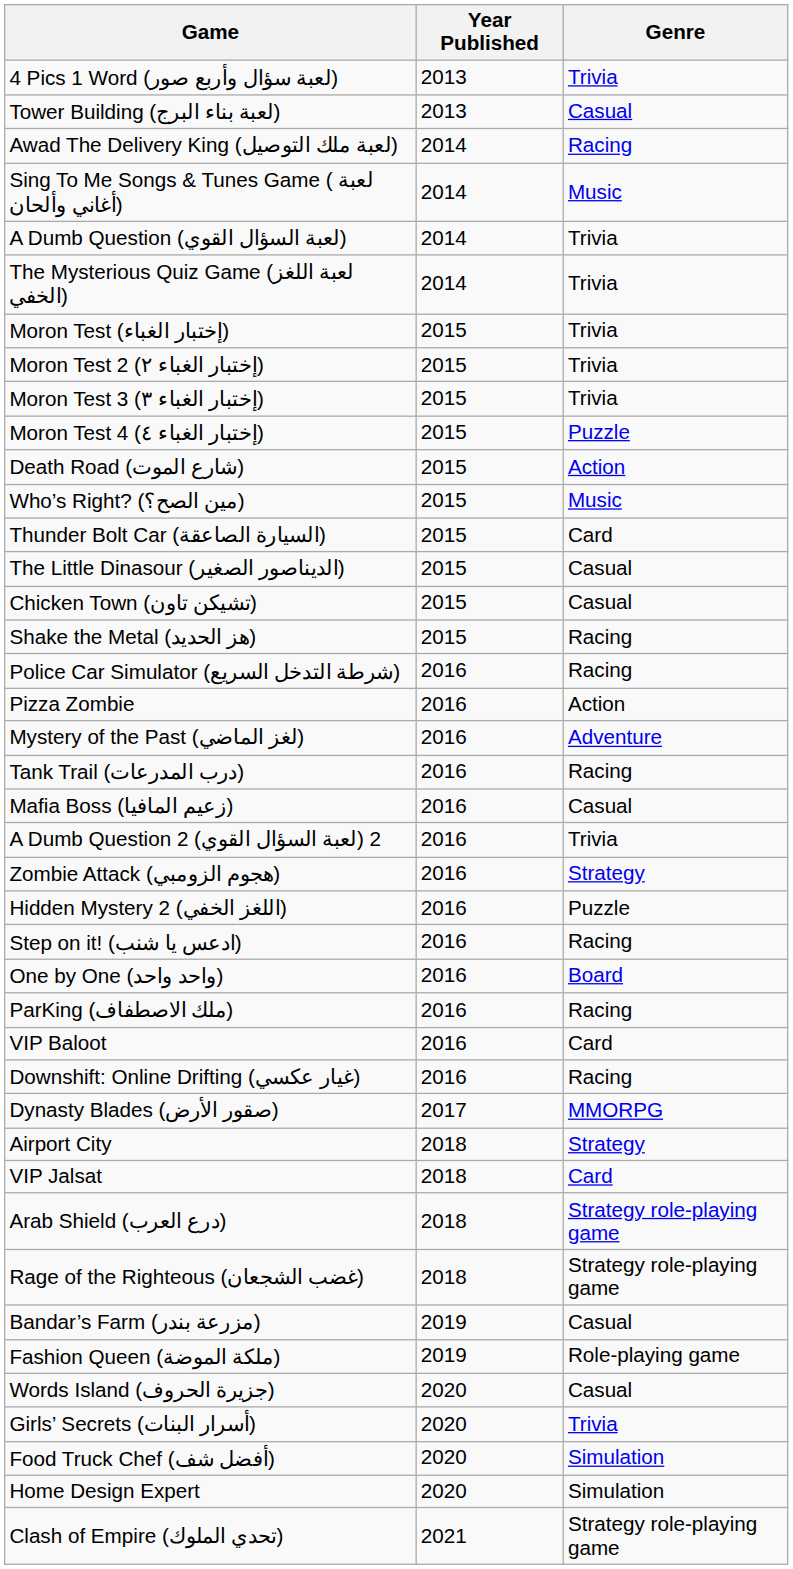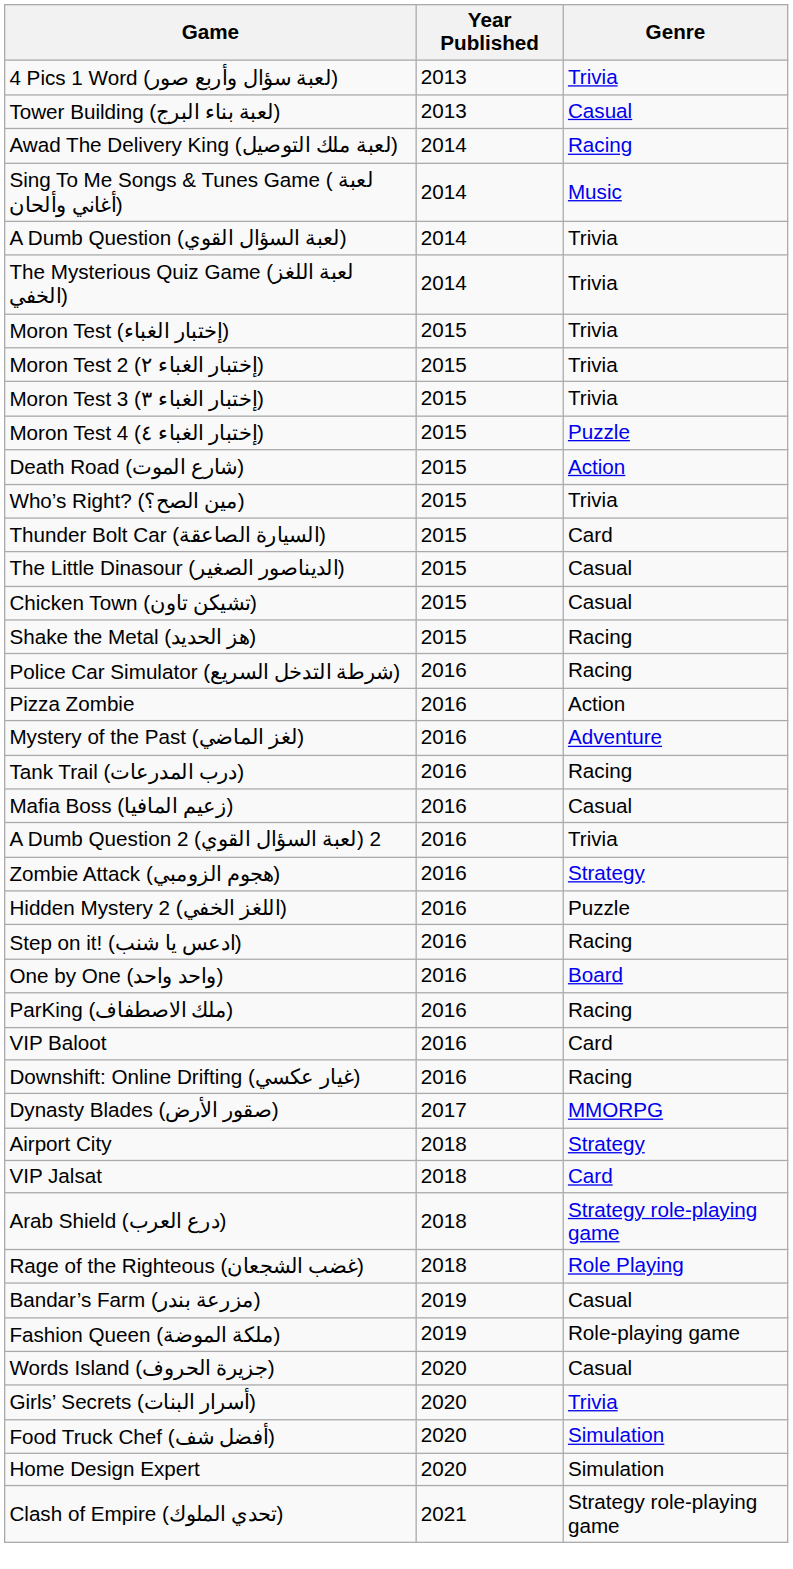Who’s Right? (مين الصح؟) | Genre: Music -> Trivia
Rage of the Righteous (غضب الشجعان) | Genre: Strategy role-playing game -> Role Playing
